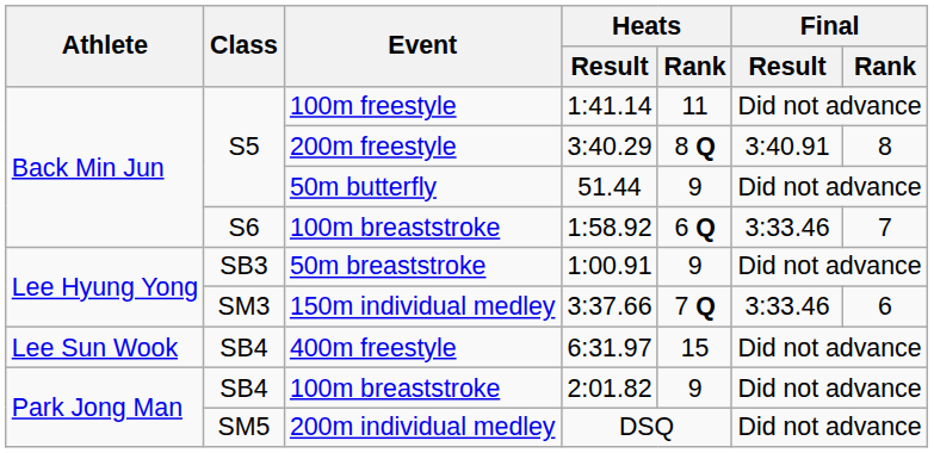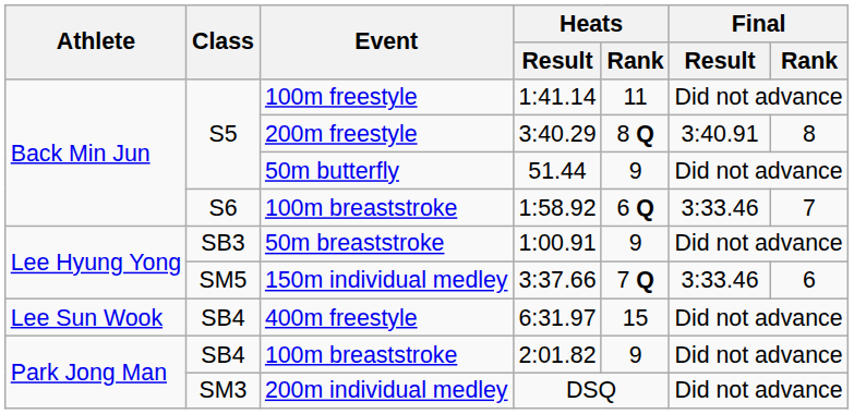3:37.66 | Class: SM3 -> SM5
DSQ | Class: SM5 -> SM3
